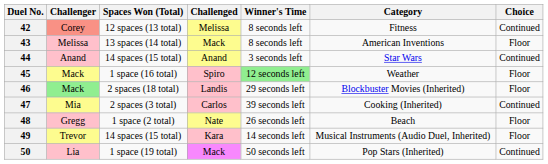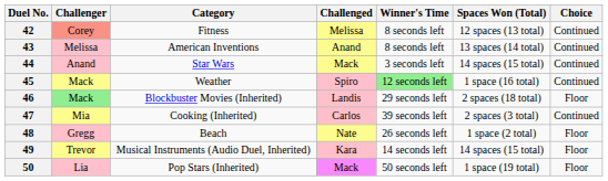columns swapped: Category <-> Spaces Won (Total)
43 | Challenged: Mack -> Anand
43 | Choice: Floor -> Continued
44 | Challenged: Anand -> Mack
45 | Choice: Floor -> Continued
50 | Choice: Continued -> Floor
